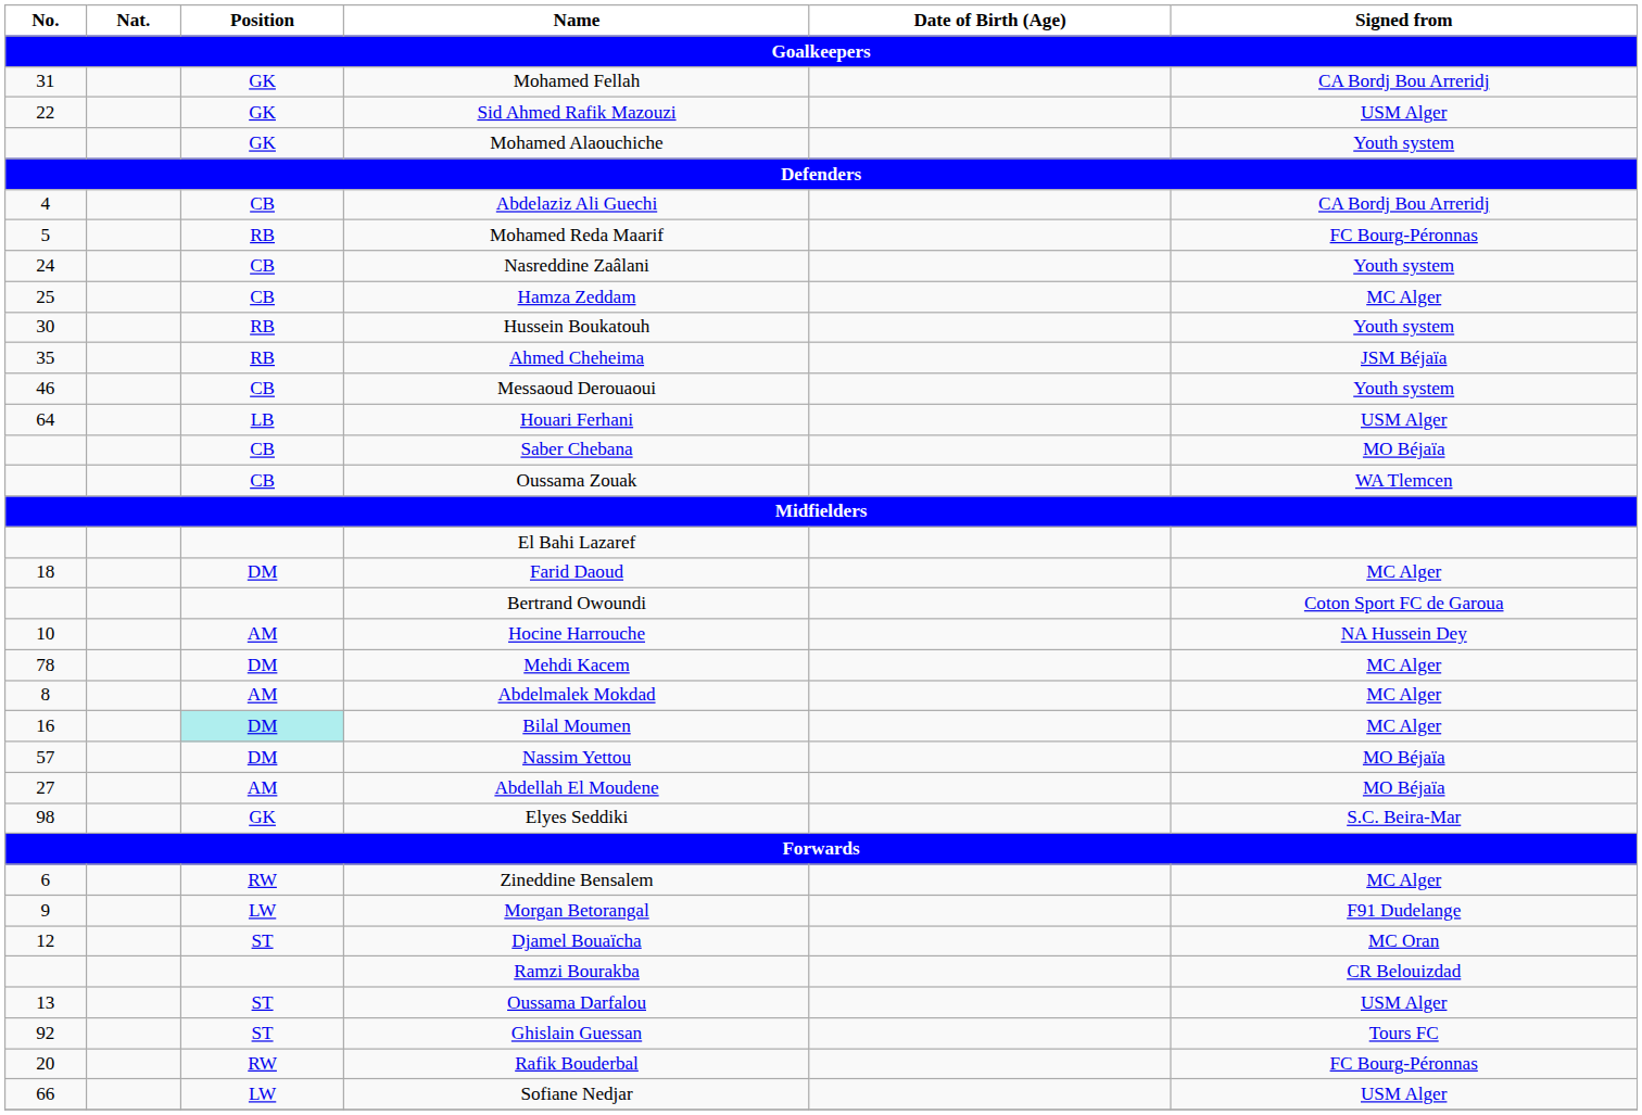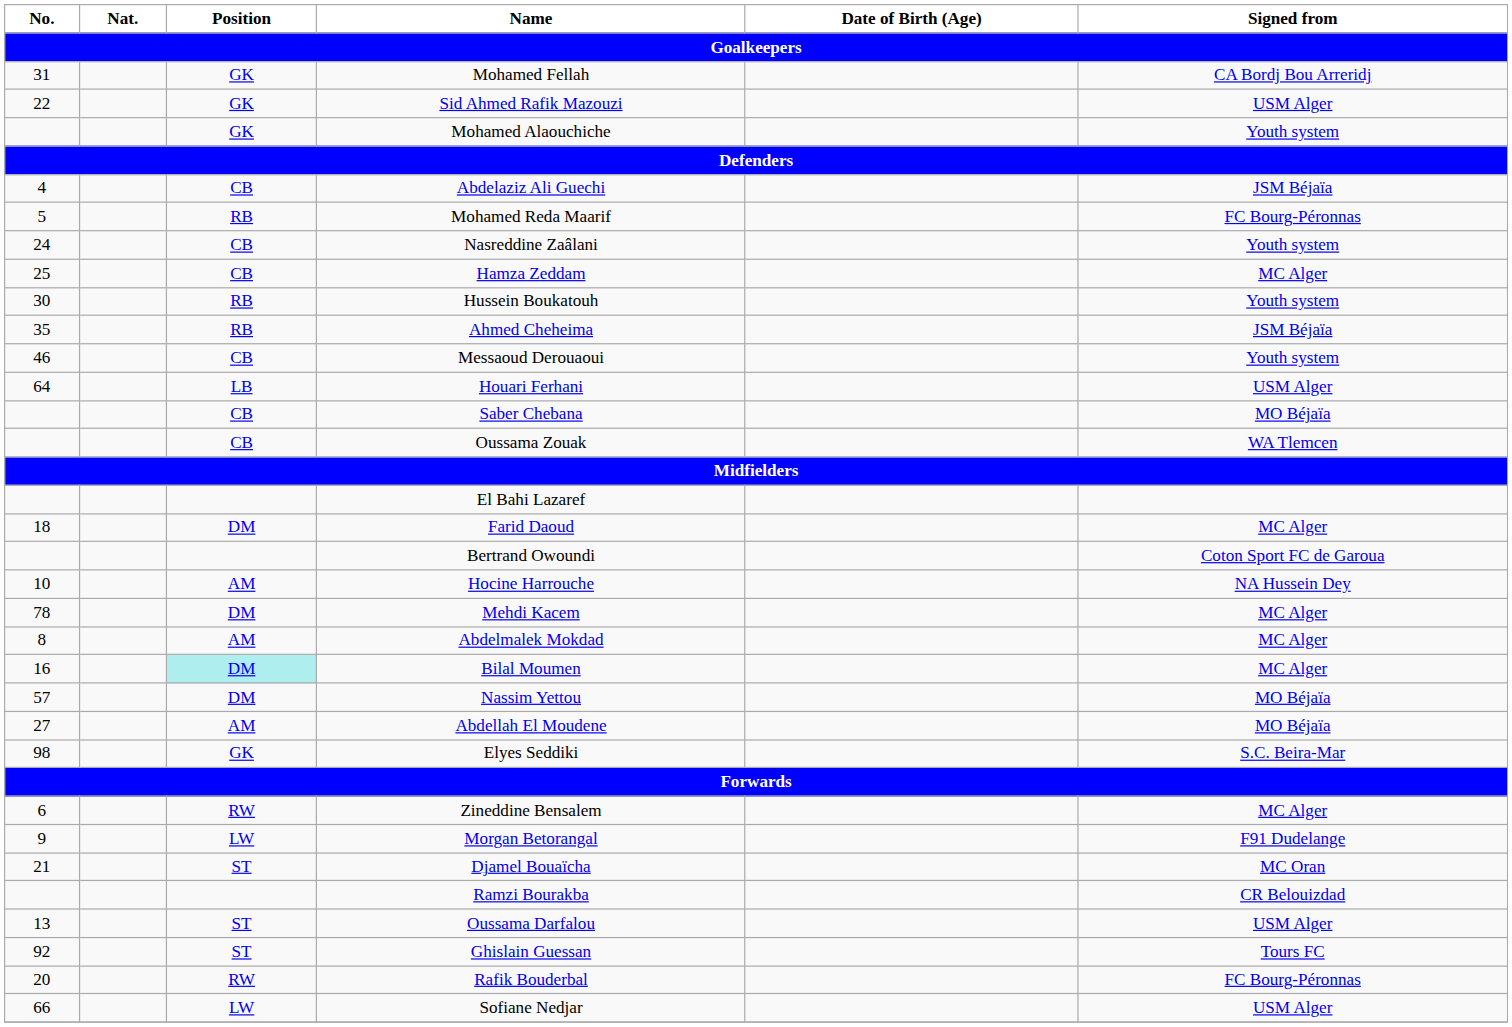Abdelaziz Ali Guechi | Signed from: CA Bordj Bou Arreridj -> JSM Béjaïa
Djamel Bouaïcha | No.: 12 -> 21
